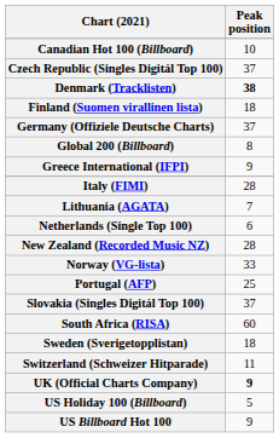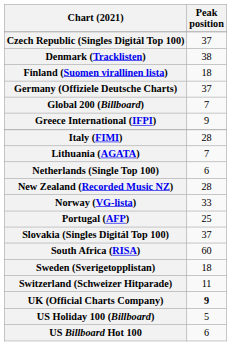- row: Canadian Hot 100 (Billboard) | 10
Denmark (Tracklisten) | Peak position: bold -> normal
Global 200 (Billboard) | Peak position: 8 -> 7
US Billboard Hot 100 | Peak position: 9 -> 6
